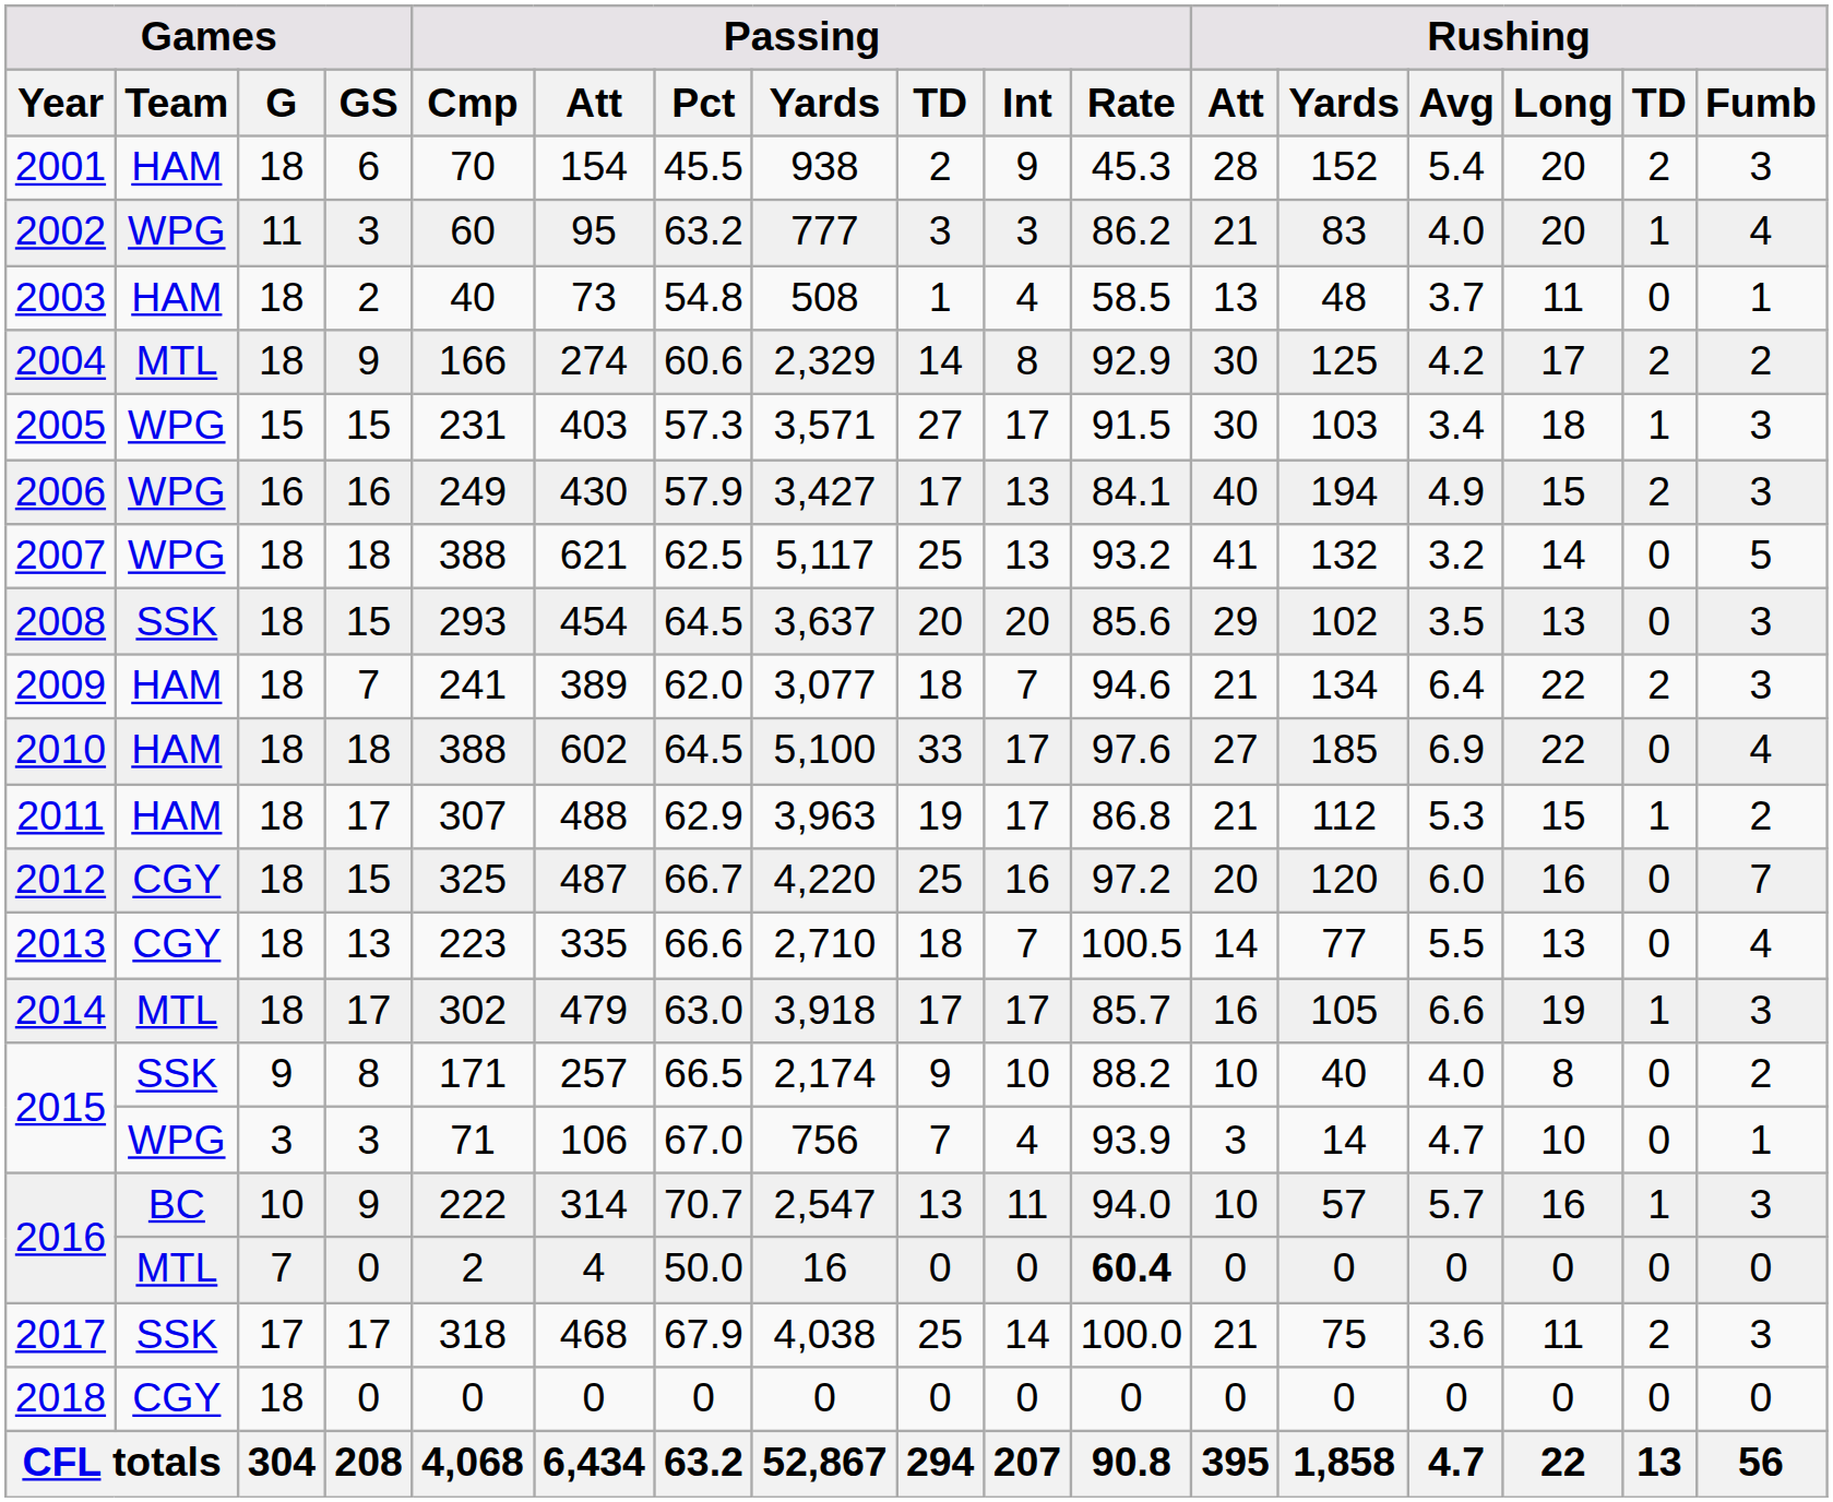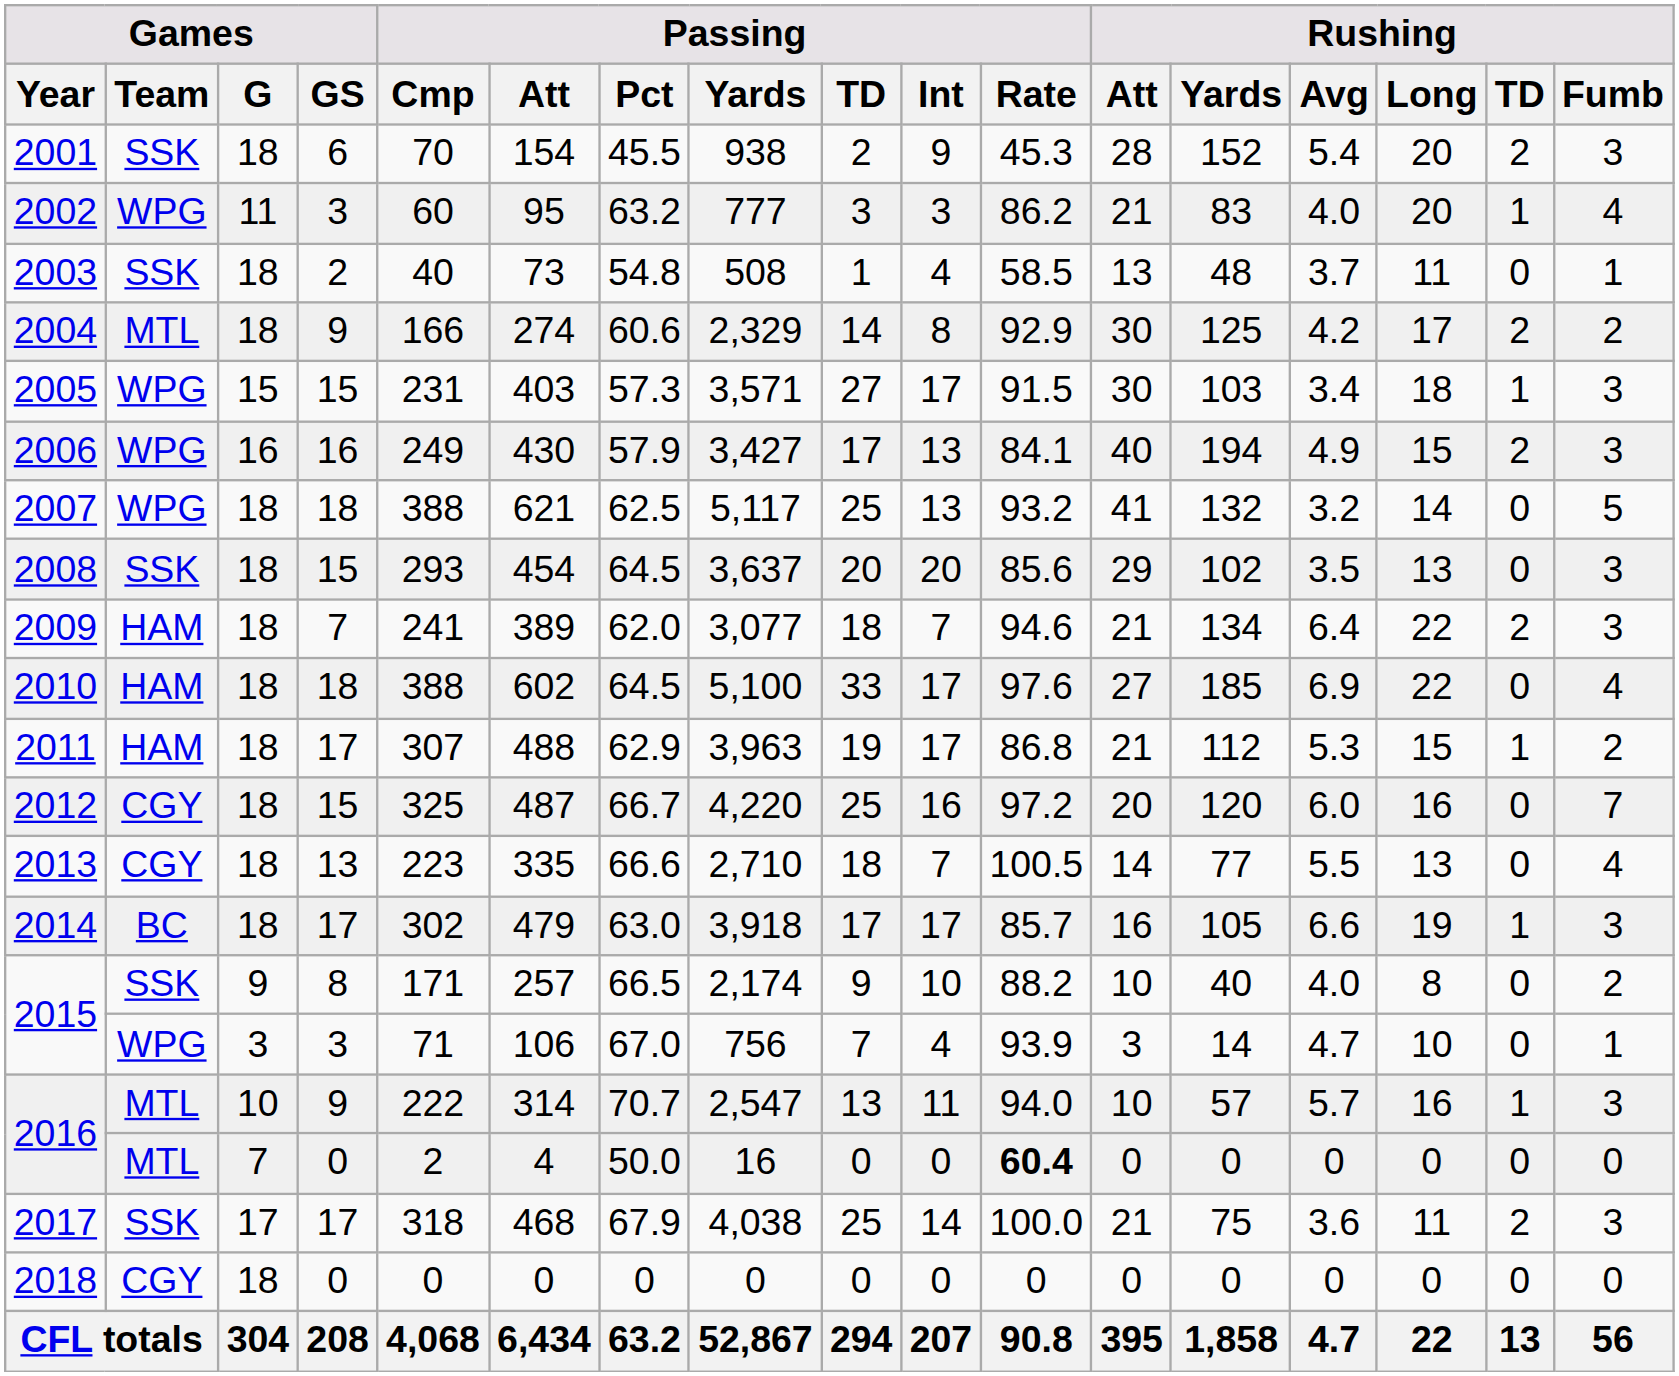2001 | Games / Team: HAM -> SSK
2003 | Games / Team: HAM -> SSK
2014 | Games / Team: MTL -> BC
2016 / 9 | Games / Team: BC -> MTL
